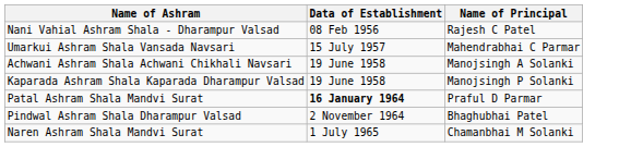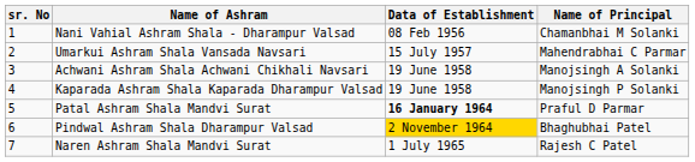+ column: sr. No | 1 | 2 | 3 | 4 | 5 | 6 | 7
Nani Vahial Ashram Shala - Dharampur Valsad | Name of Principal: Rajesh C Patel -> Chamanbhai M Solanki
Pindwal Ashram Shala Dharampur Valsad | Data of Establishment: no background -> gold background
Naren Ashram Shala Mandvi Surat | Name of Principal: Chamanbhai M Solanki -> Rajesh C Patel
